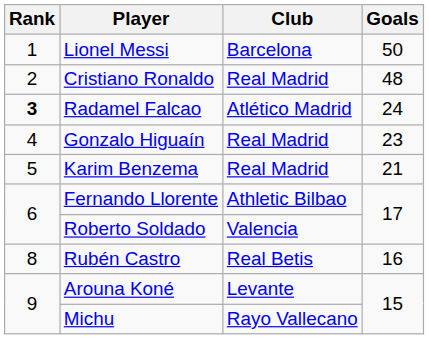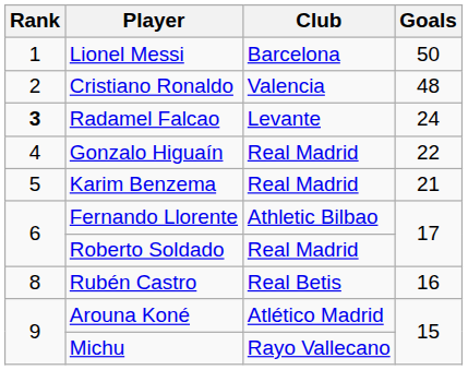Cristiano Ronaldo | Club: Real Madrid -> Valencia
Radamel Falcao | Club: Atlético Madrid -> Levante
Gonzalo Higuaín | Goals: 23 -> 22
Roberto Soldado | Club: Valencia -> Real Madrid
Arouna Koné | Club: Levante -> Atlético Madrid
